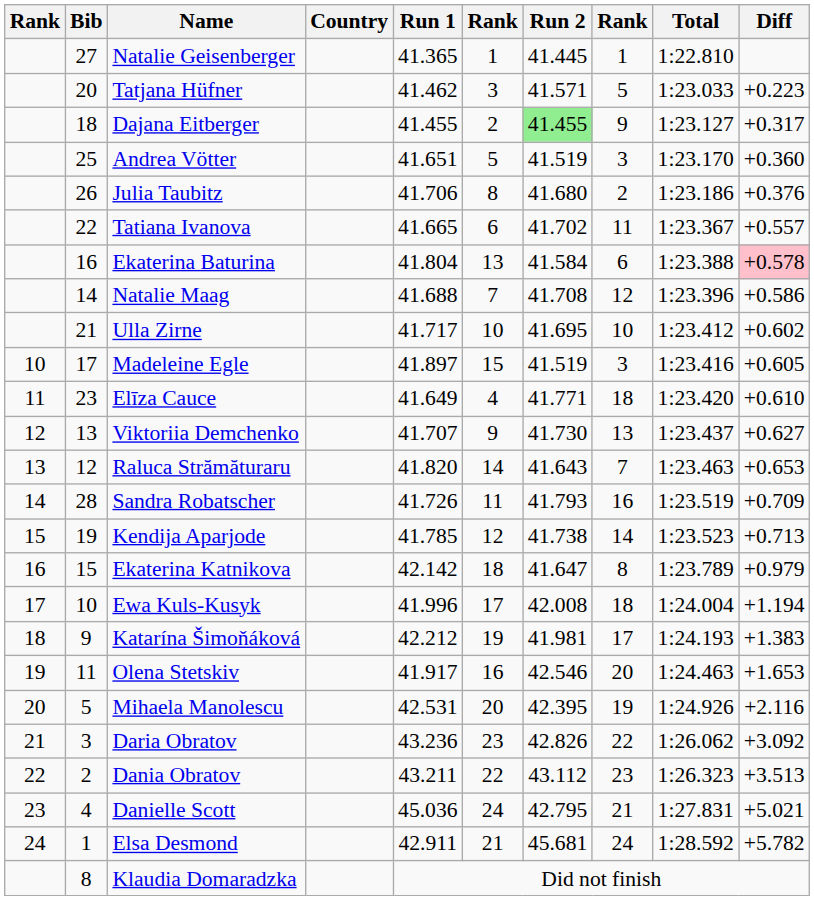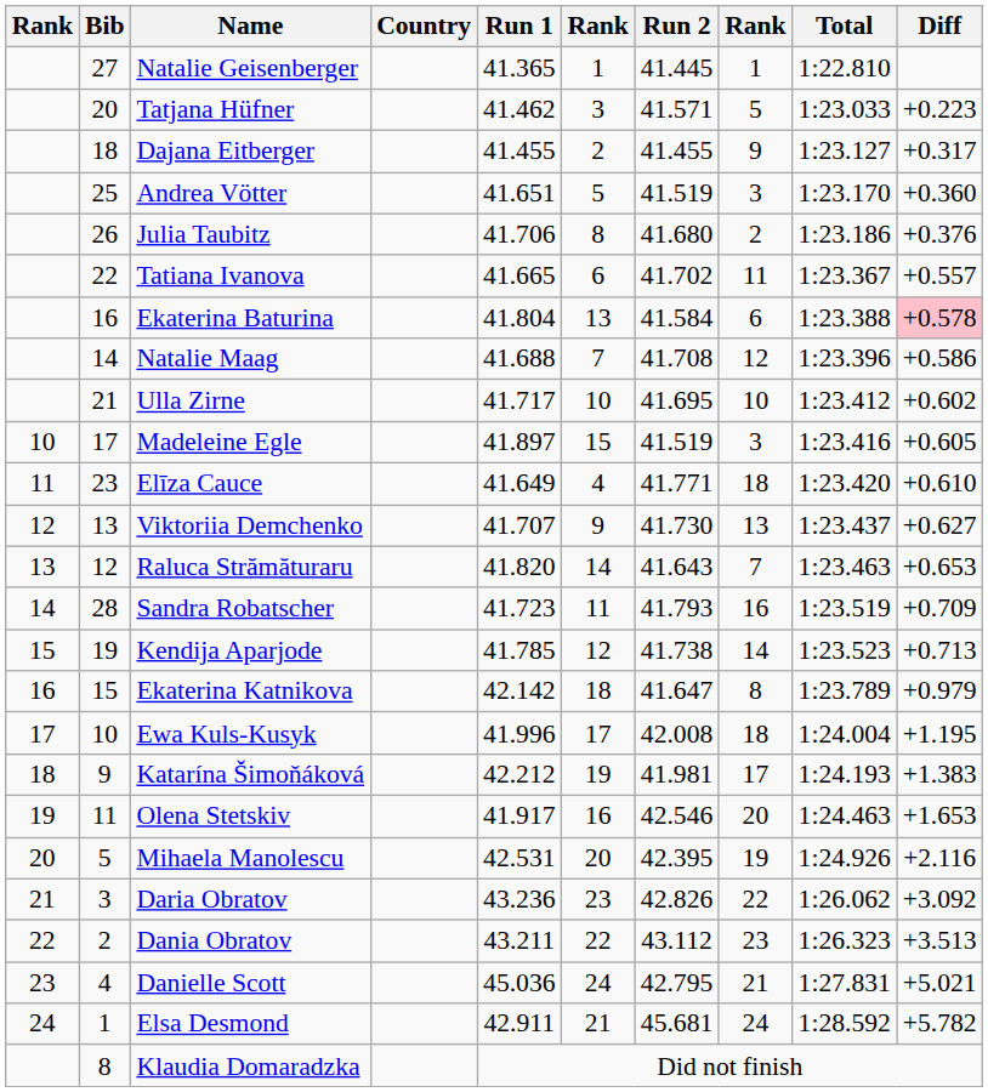Dajana Eitberger | Run 2: lightgreen background -> no background
Sandra Robatscher | Run 1: 41.726 -> 41.723
Ewa Kuls-Kusyk | Diff: +1.194 -> +1.195
